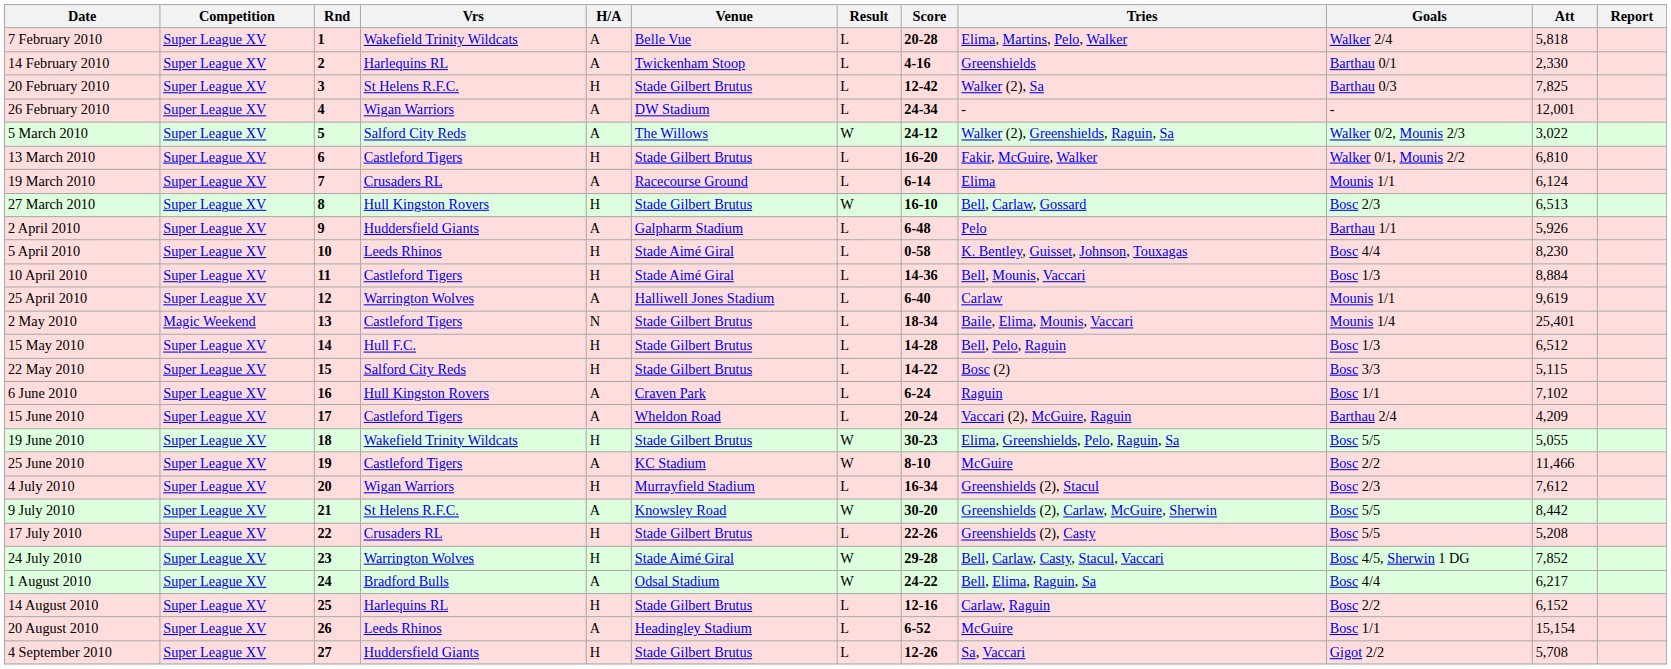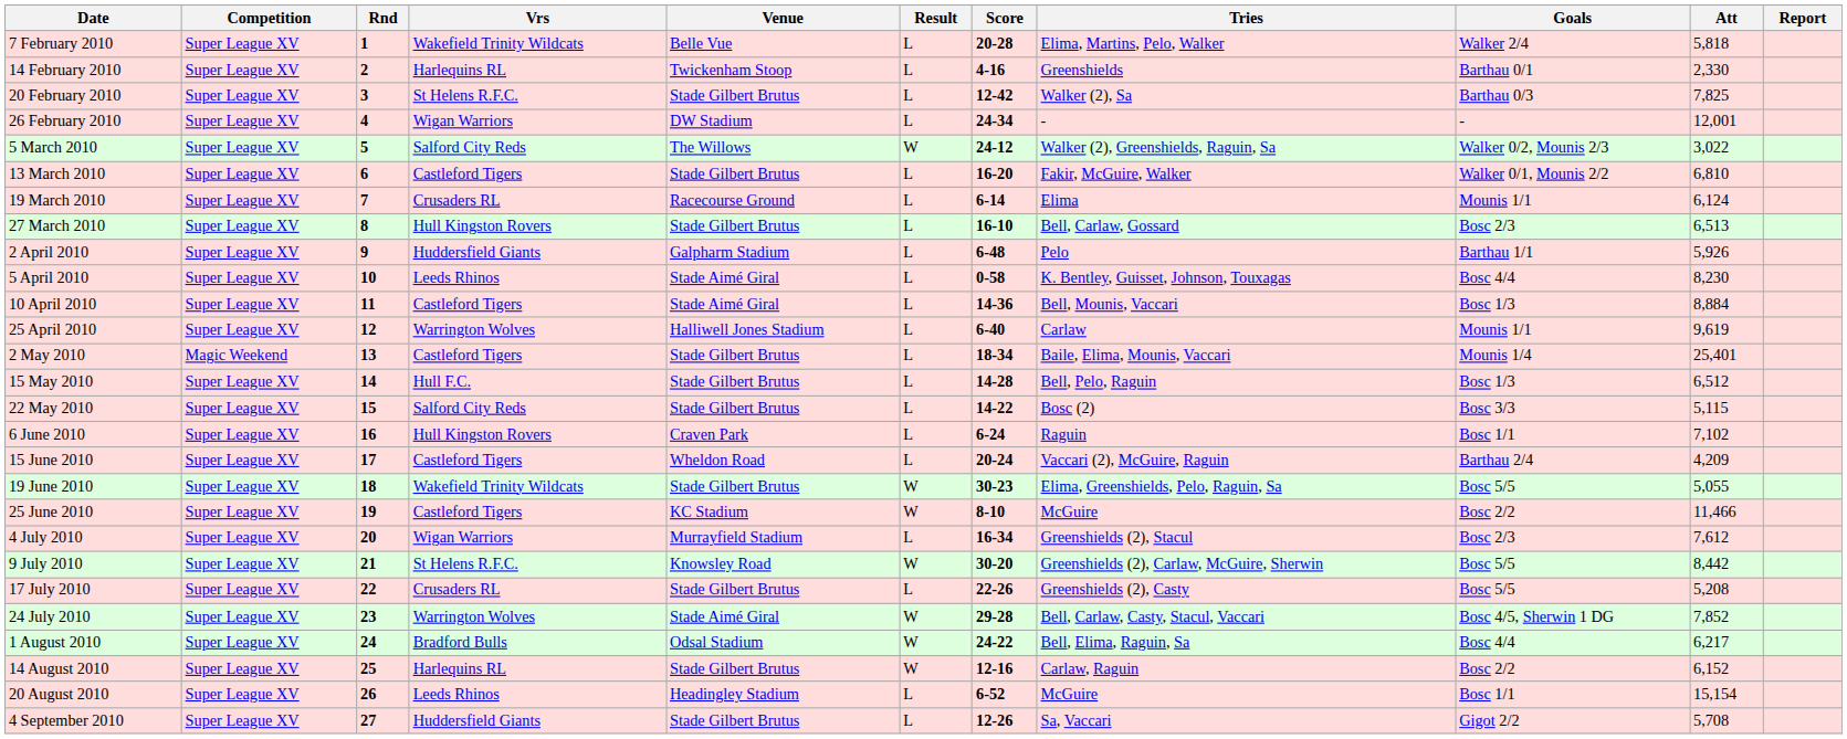- column: H/A | A | A | H | A | A | H | A | H | A | H | H | A | N | H | H | A | A | H | A | H | A | H | H | A | H | A | H
27 March 2010 | Result: W -> L
14 August 2010 | Result: L -> W
